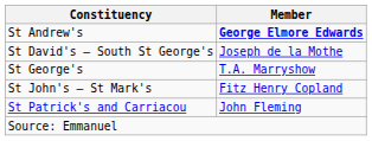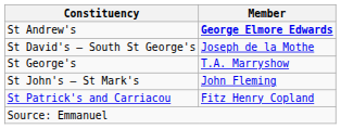St John's – St Mark's | Member: Fitz Henry Copland -> John Fleming
St Patrick's and Carriacou | Member: John Fleming -> Fitz Henry Copland
